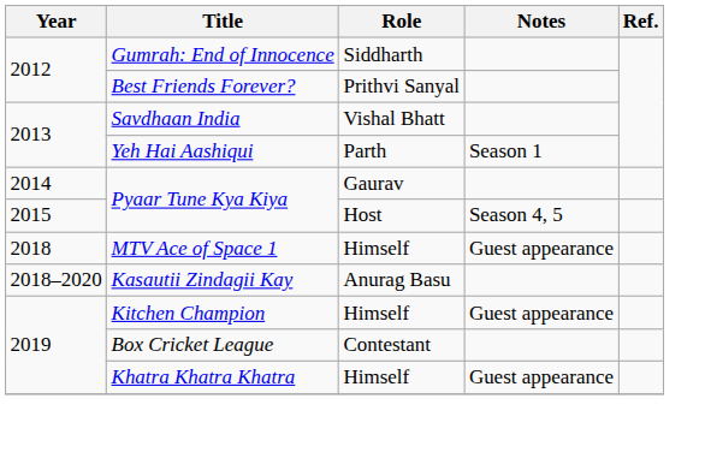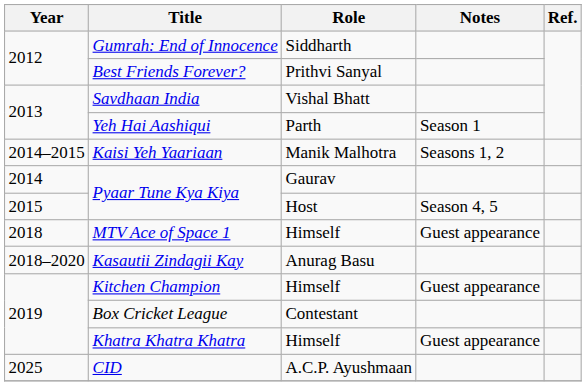+ row: 2014–2015 | Kaisi Yeh Yaariaan | Manik Malhotra | Seasons 1, 2
+ row: 2025 | CID | A.C.P. Ayushmaan
